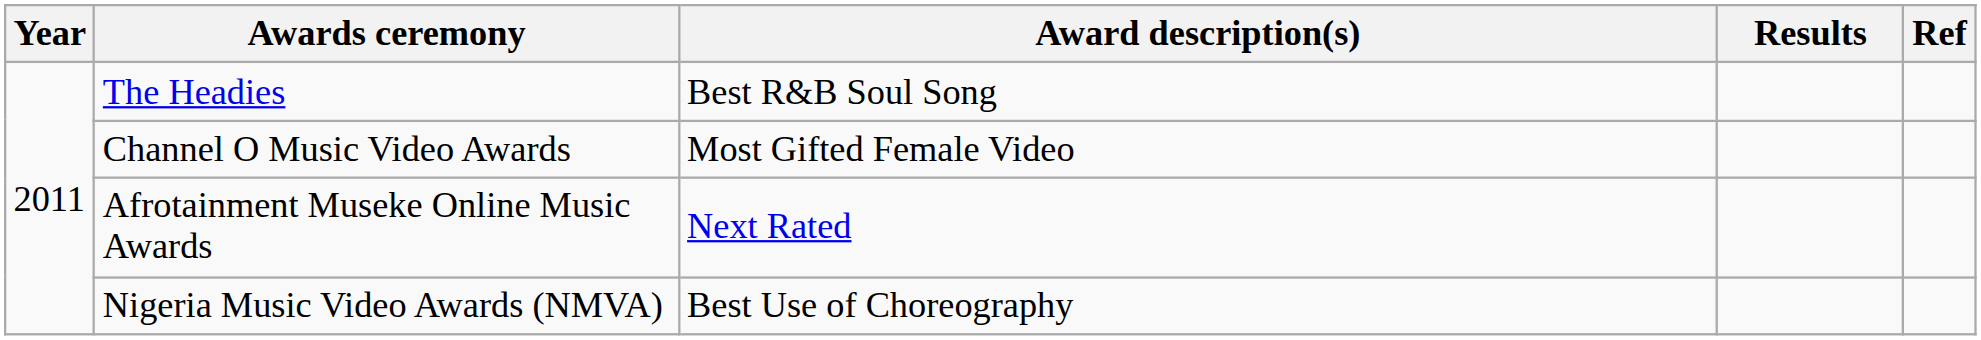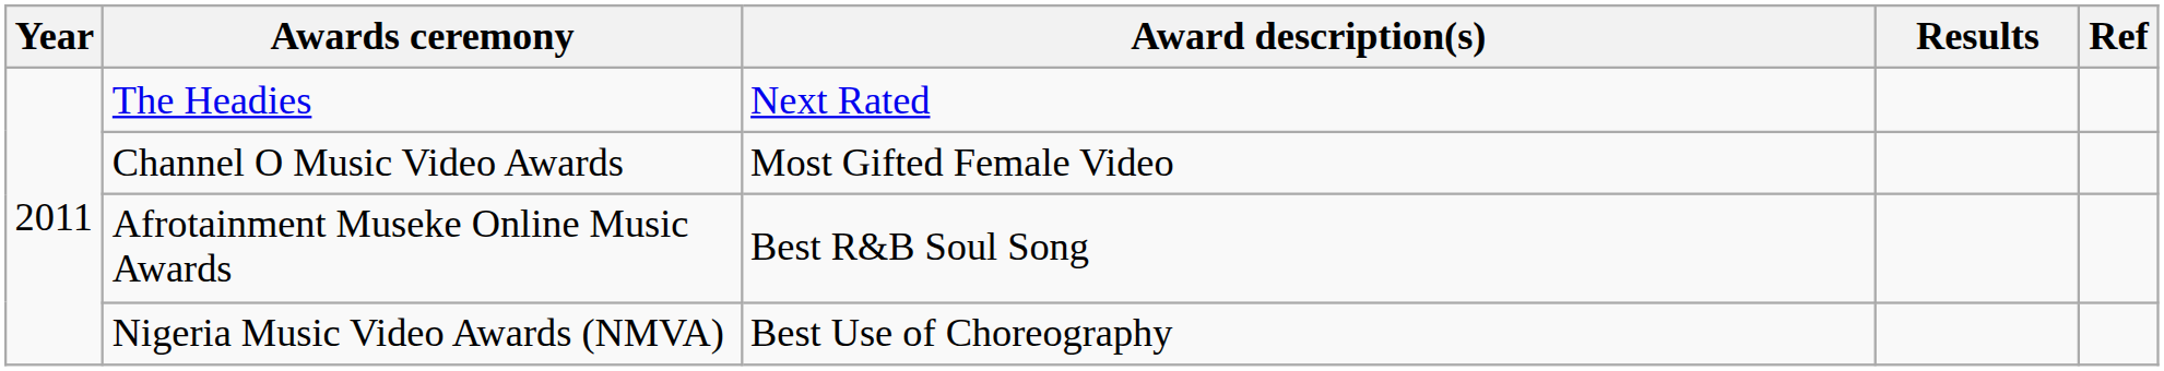The Headies | Award description(s): Best R&B Soul Song -> Next Rated
Afrotainment Museke Online Music Awards | Award description(s): Next Rated -> Best R&B Soul Song
